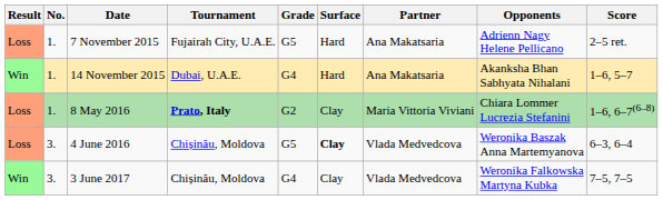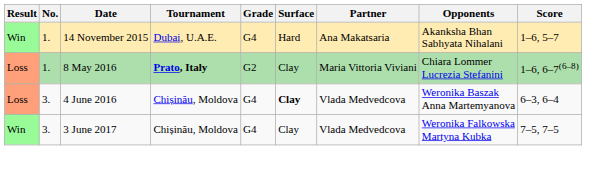- row: Loss | 1. | 7 November 2015 | Fujairah City, U.A.E. | G5 | Hard | Ana Makatsaria | Adrienn Nagy Helene Pellicano | 2–5 ret.
4 June 2016 | Grade: G5 -> G4
